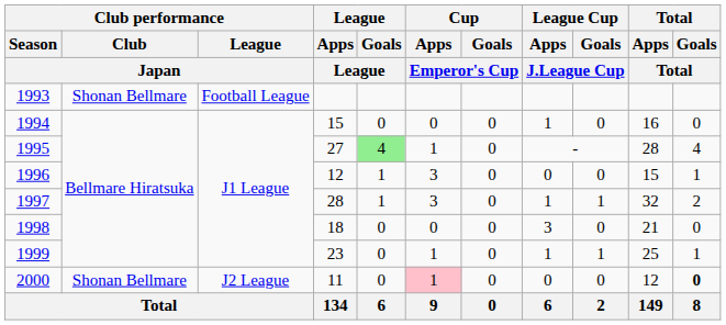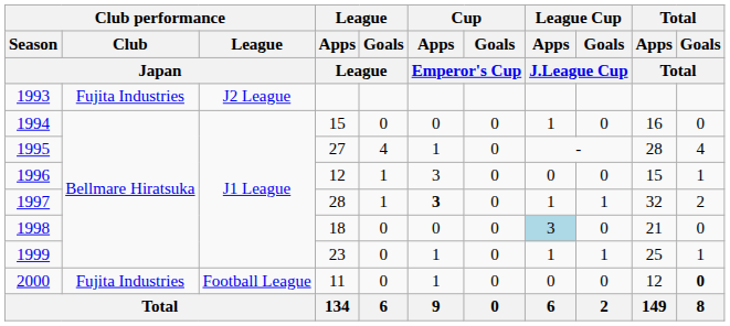1993 | Club performance / Club / Japan: Shonan Bellmare -> Fujita Industries
1993 | Club performance / League / Japan: Football League -> J2 League
1995 | League / Goals / League: lightgreen background -> no background
1997 | Cup / Apps / Emperor's Cup: normal -> bold
1998 | League Cup / Apps / J.League Cup: no background -> lightblue background
2000 | Club performance / Club / Japan: Shonan Bellmare -> Fujita Industries
2000 | Club performance / League / Japan: J2 League -> Football League
2000 | Cup / Apps / Emperor's Cup: pink background -> no background
